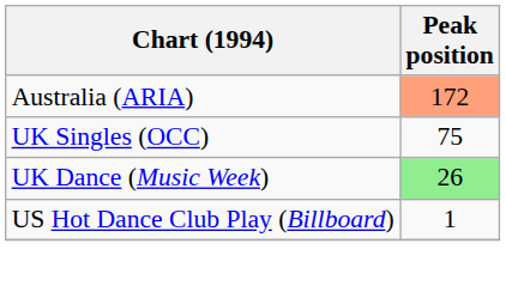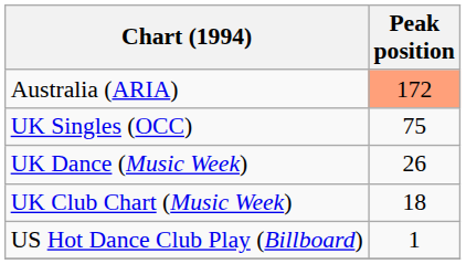UK Dance (Music Week) | Peak position: lightgreen background -> no background
+ row: UK Club Chart (Music Week) | 18
